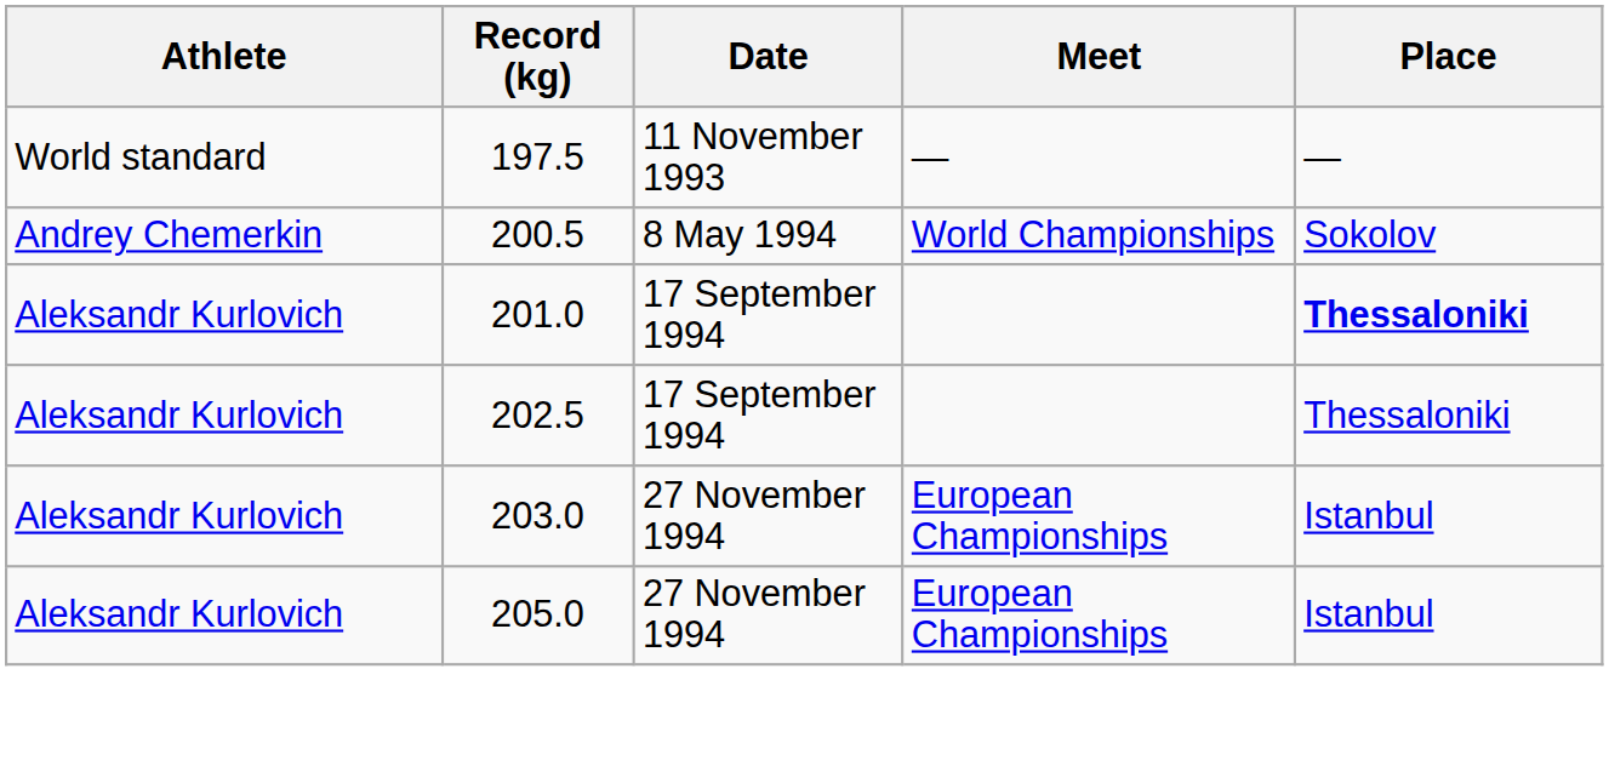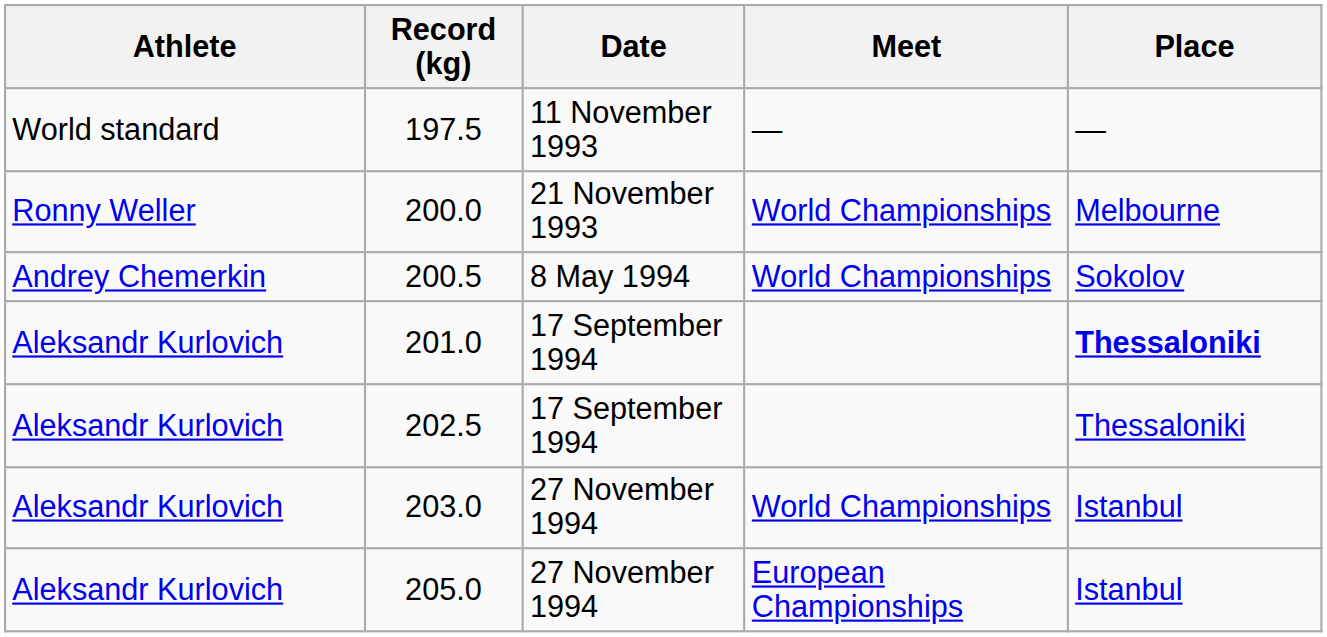+ row: Ronny Weller | 200.0 | 21 November 1993 | World Championships | Melbourne
203.0 | Meet: European Championships -> World Championships
